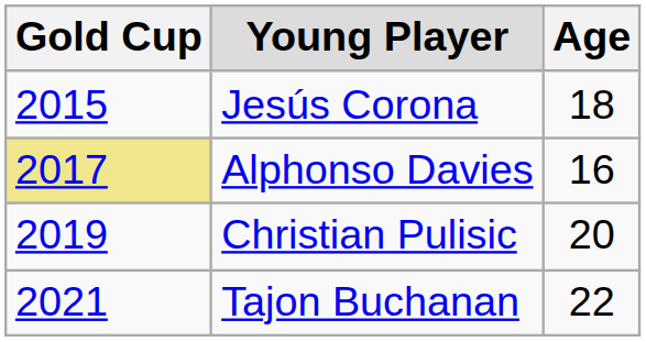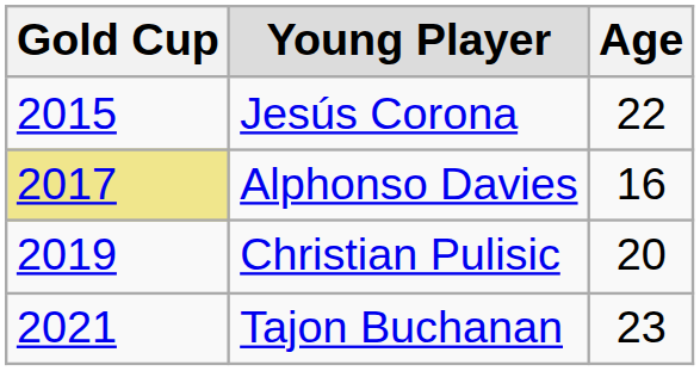Jesús Corona | Age: 18 -> 22
Tajon Buchanan | Age: 22 -> 23
